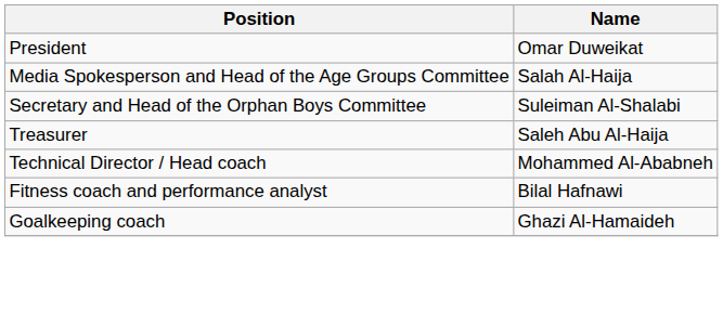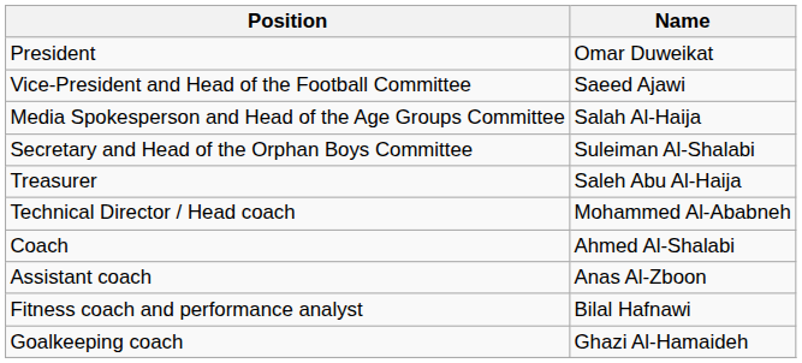+ row: Vice-President and Head of the Football Committee | Saeed Ajawi
+ row: Coach | Ahmed Al-Shalabi
+ row: Assistant coach | Anas Al-Zboon
